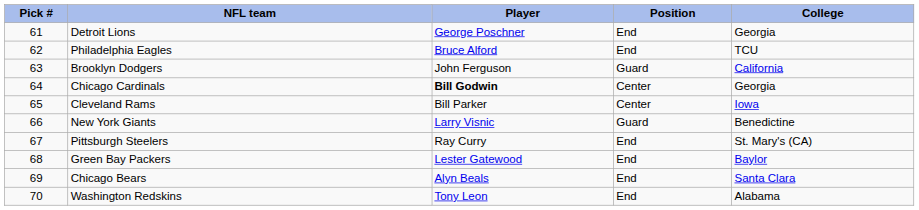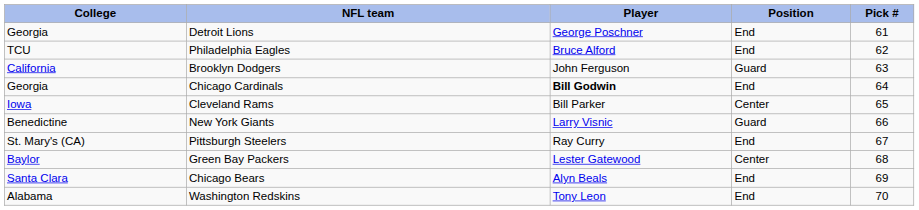columns swapped: Pick # <-> College
Chicago Cardinals | Position: Center -> End
Green Bay Packers | Position: End -> Center
